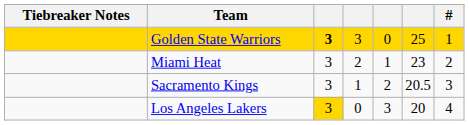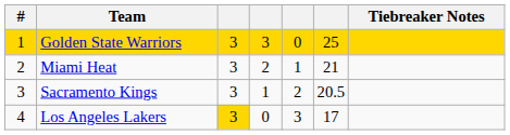columns swapped: # <-> Tiebreaker Notes
Golden State Warriors | column 3: bold -> normal
Miami Heat | column 6: 23 -> 21
Los Angeles Lakers | column 6: 20 -> 17
